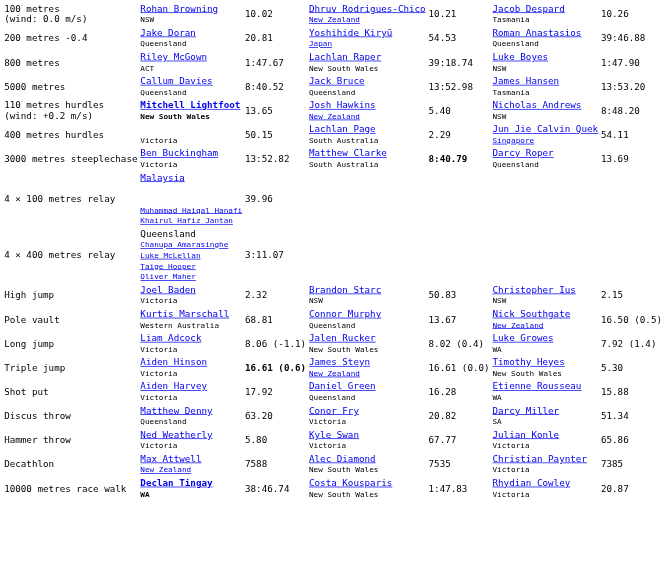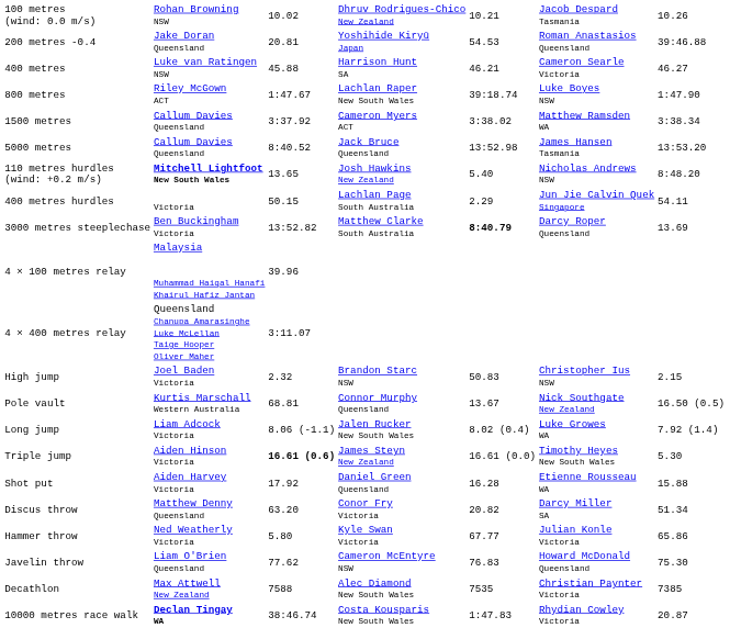+ row: 400 metres | Luke van Ratingen NSW | 45.88 | Harrison Hunt SA | 46.21 | Cameron Searle Victoria | 46.27
+ row: 1500 metres | Callum Davies Queensland | 3:37.92 | Cameron Myers ACT | 3:38.02 | Matthew Ramsden WA | 3:38.34
+ row: Javelin throw | Liam O'Brien Queensland | 77.62 | Cameron McEntyre NSW | 76.83 | Howard McDonald Queensland | 75.30
